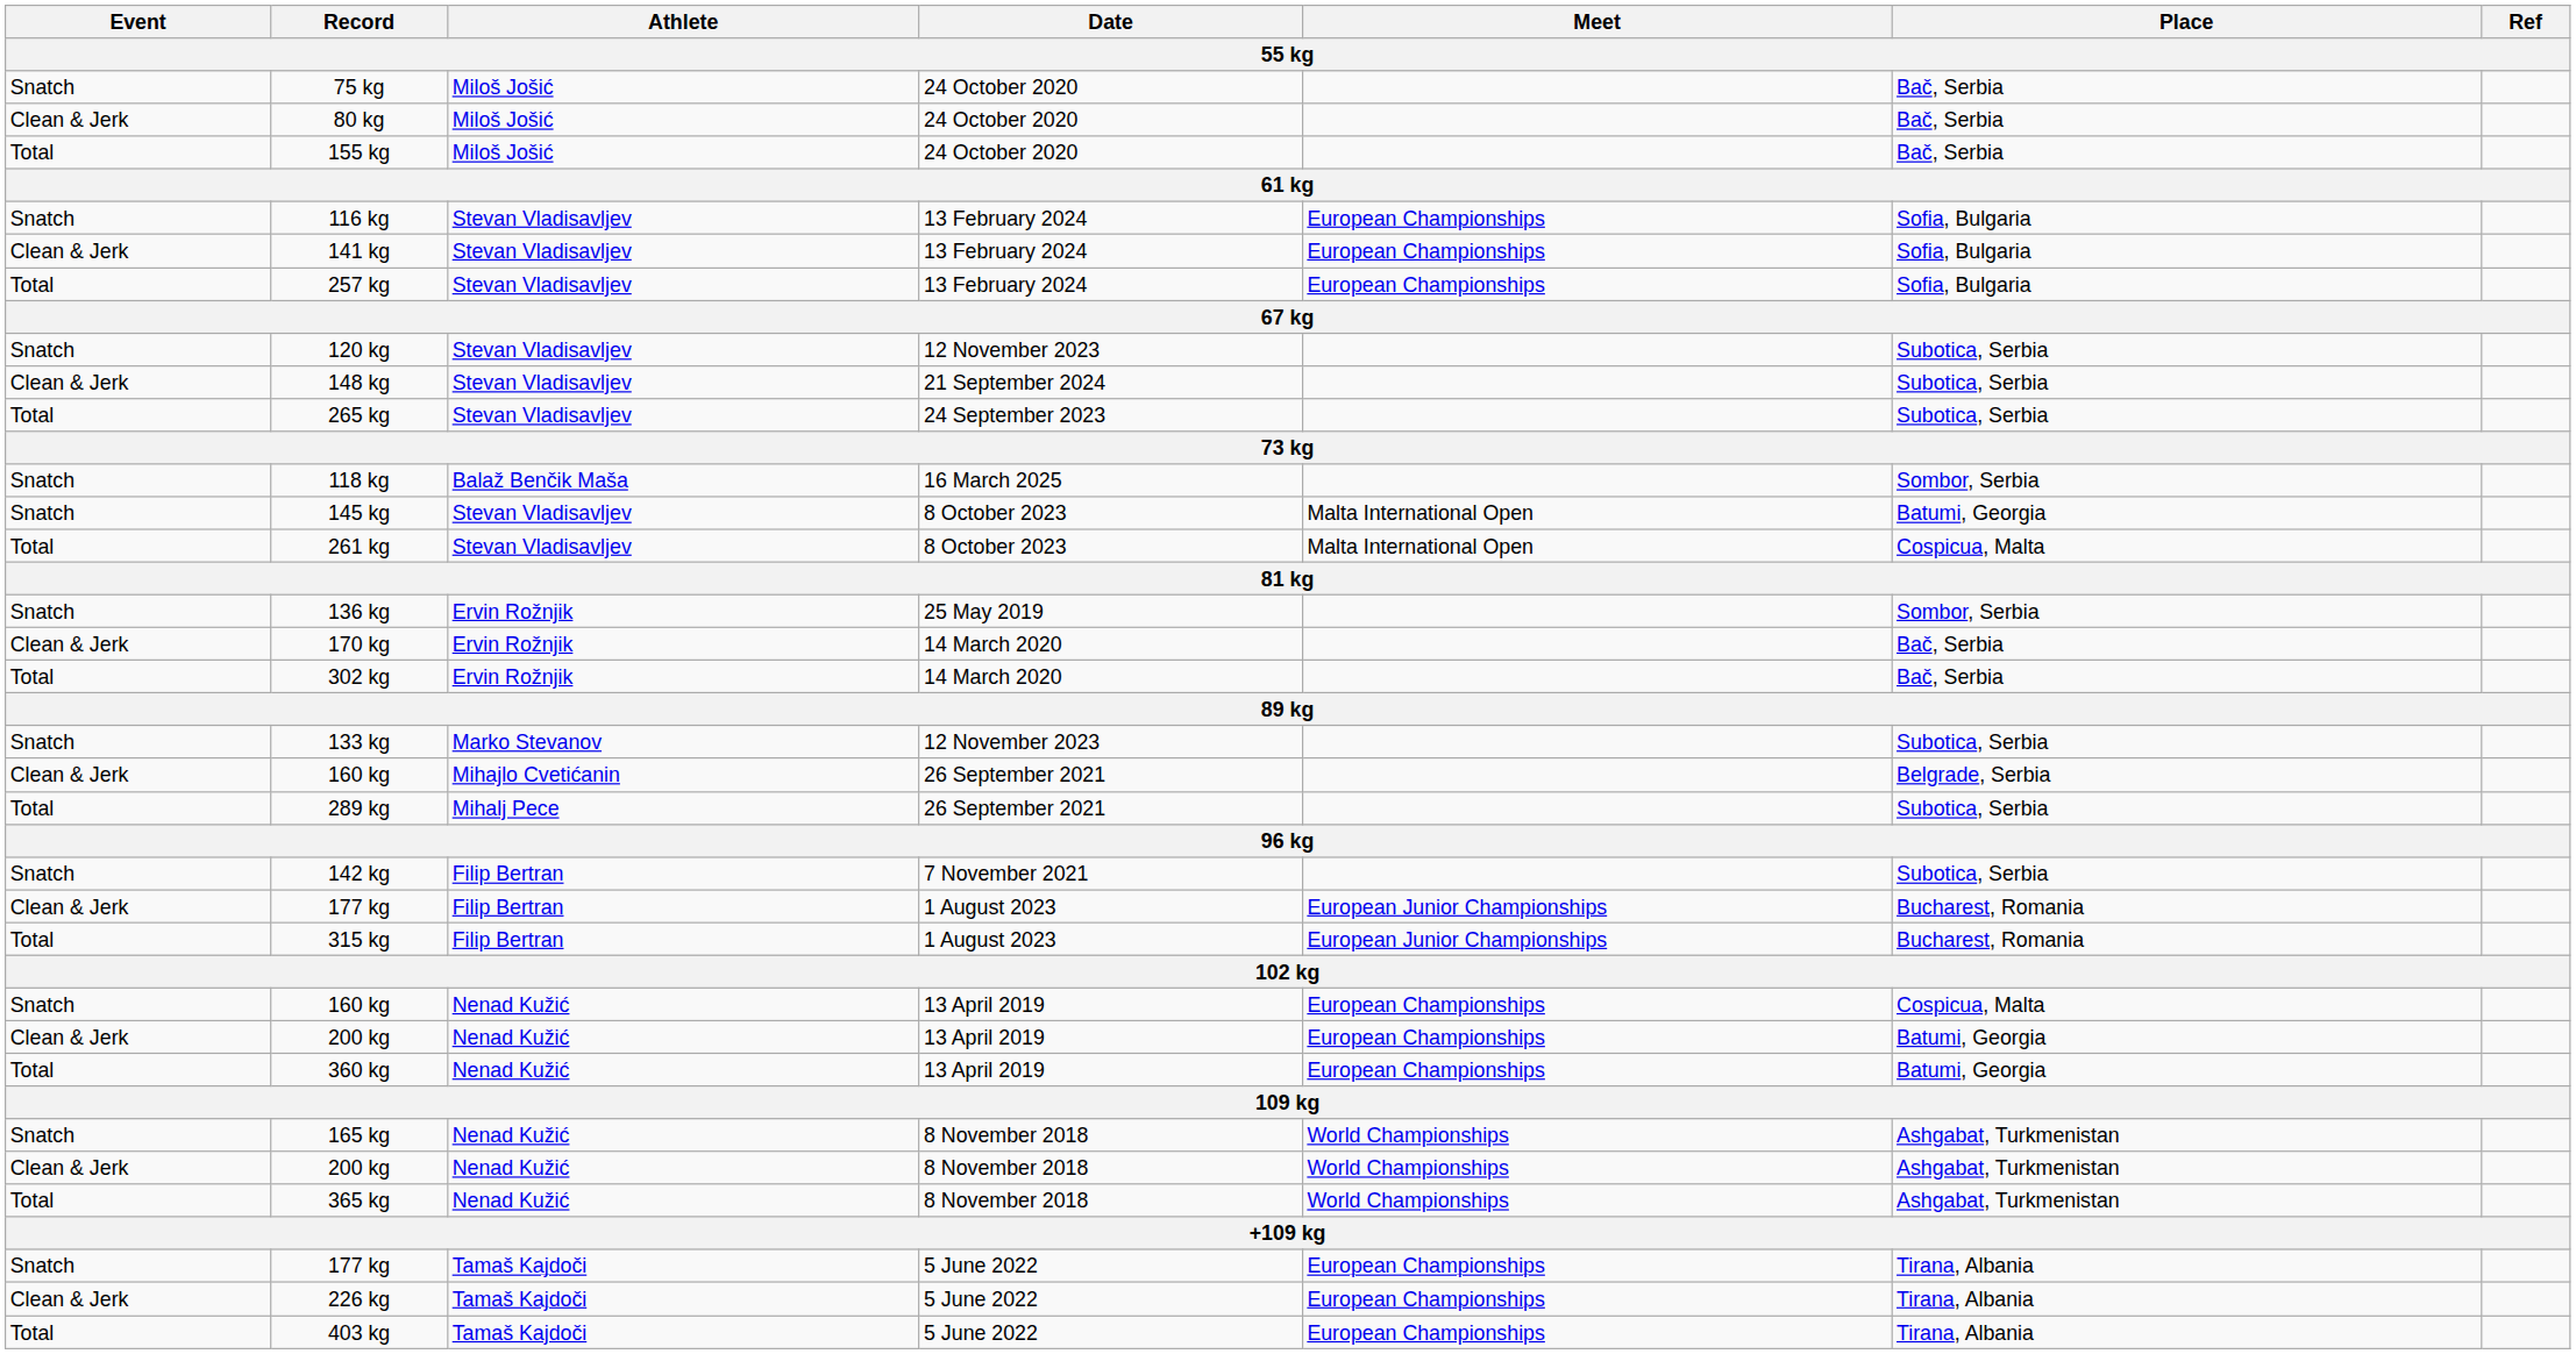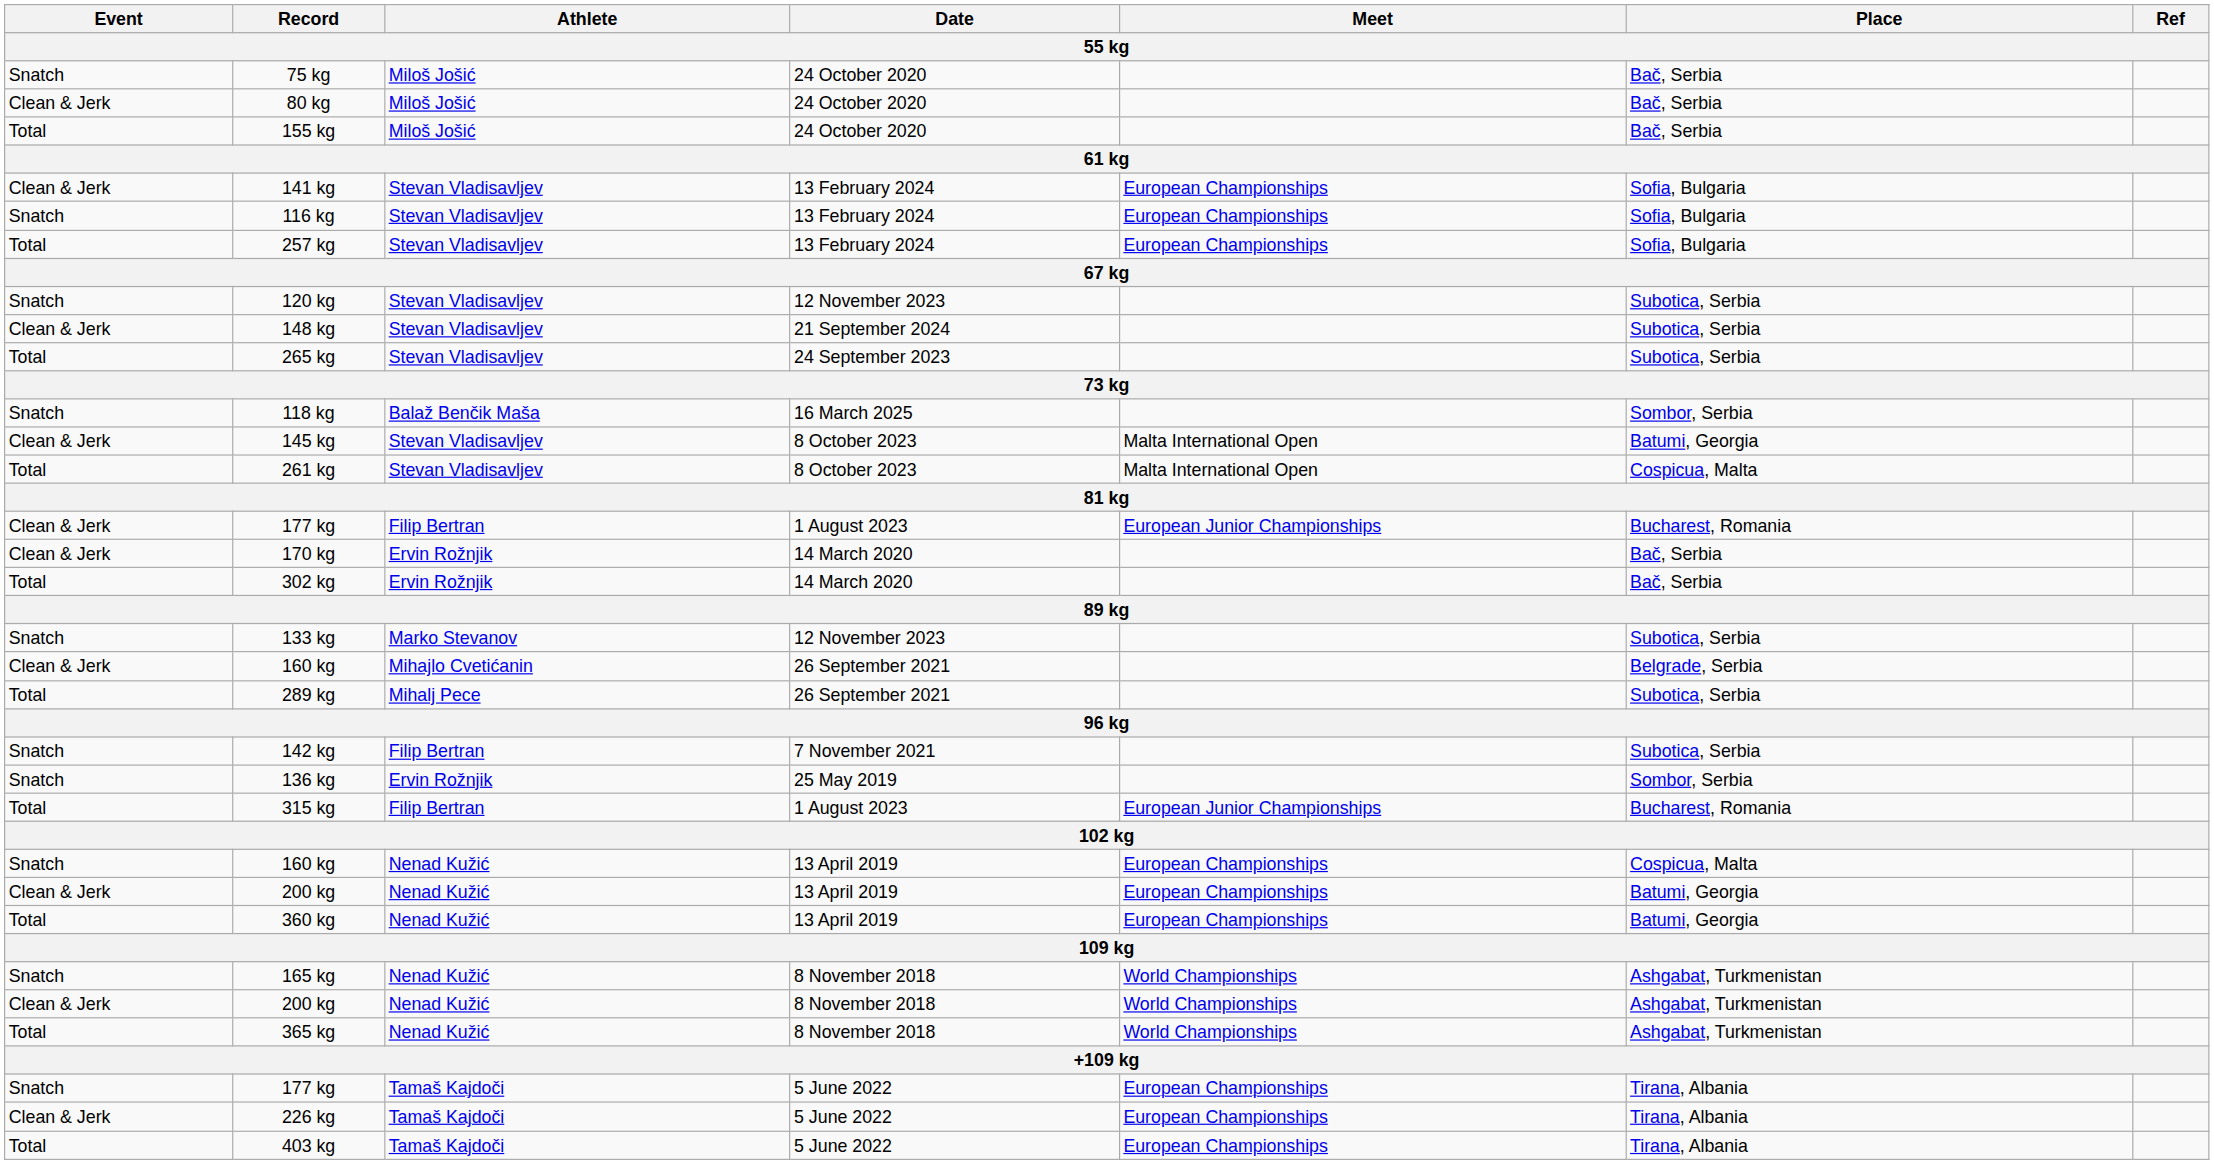rows swapped: 116 kg <-> 141 kg
145 kg | Event: Snatch -> Clean & Jerk
rows swapped: 136 kg <-> 177 kg / 1 August 2023
